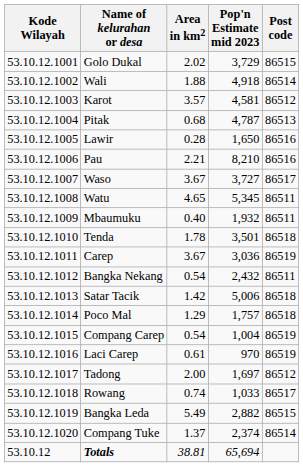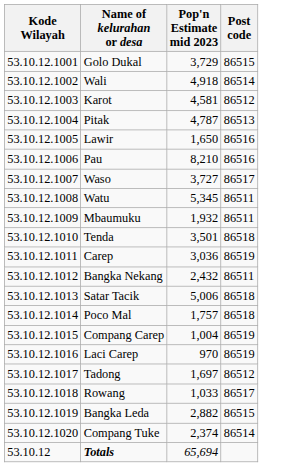- column: Area in km2 | 2.02 | 1.88 | 3.57 | 0.68 | 0.28 | 2.21 | 3.67 | 4.65 | 0.40 | 1.78 | 3.67 | 0.54 | 1.42 | 1.29 | 0.54 | 0.61 | 2.00 | 0.74 | 5.49 | 1.37 | 38.81
